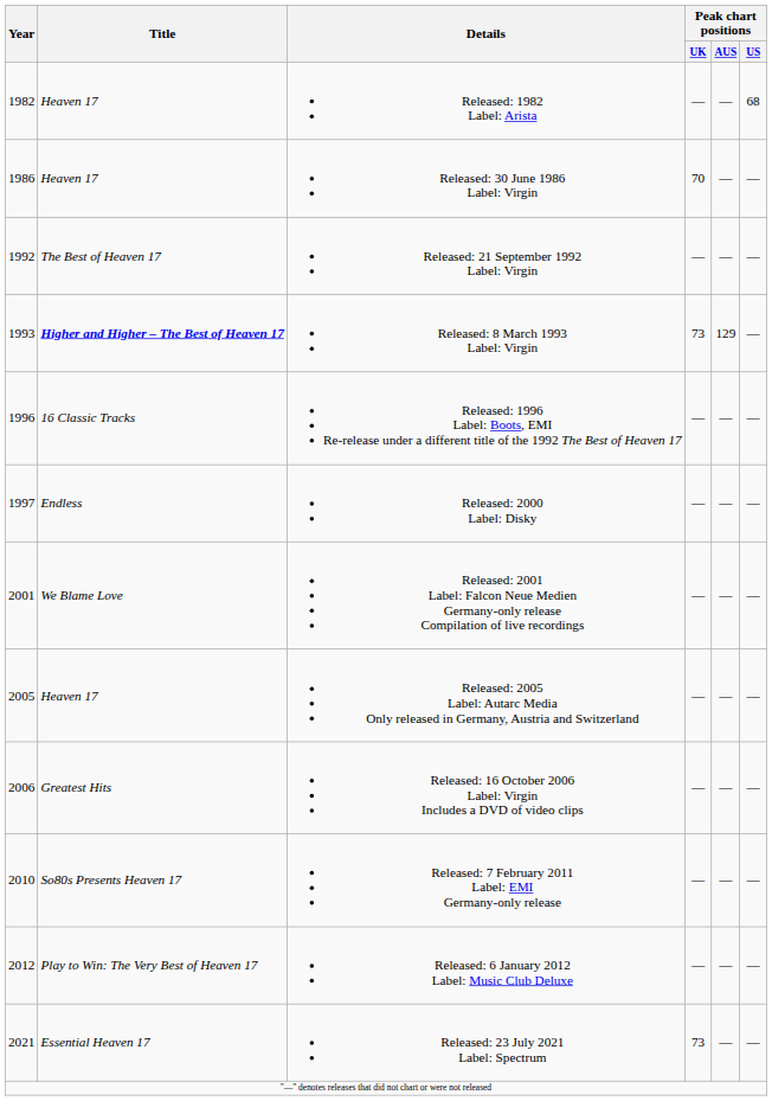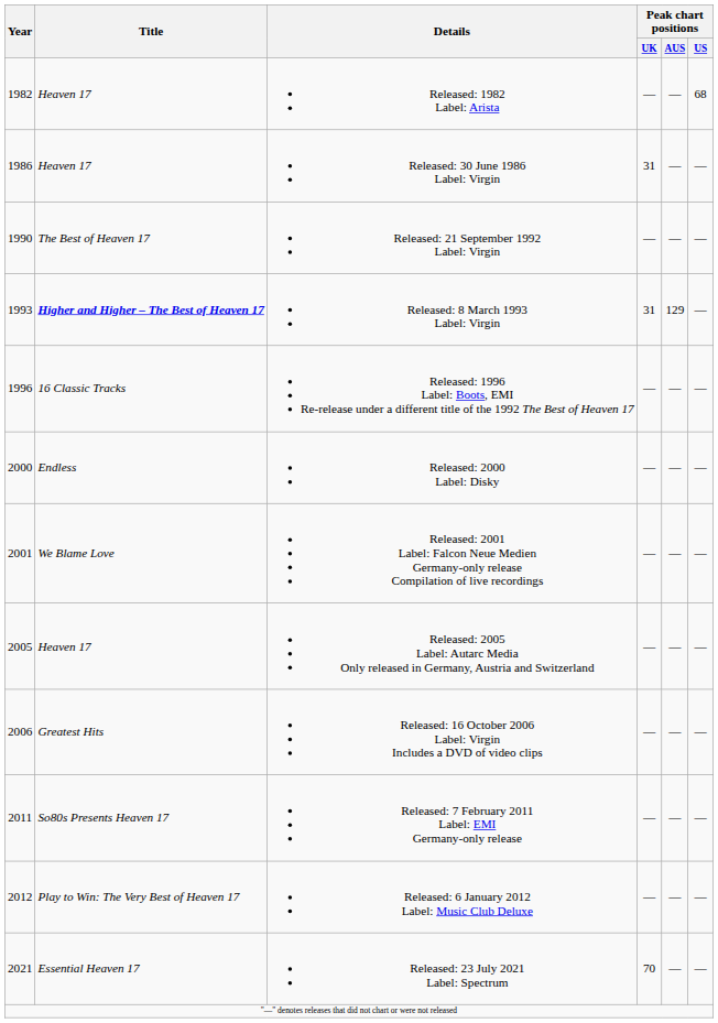Released: 30 June 1986 Label: Virgin | Peak chart positions / UK: 70 -> 31
Released: 21 September 1992 Label: Virgin | Year: 1992 -> 1990
Released: 8 March 1993 Label: Virgin | Peak chart positions / UK: 73 -> 31
Released: 2000 Label: Disky | Year: 1997 -> 2000
Released: 7 February 2011 Label: EMI Germany-only release | Year: 2010 -> 2011
Released: 23 July 2021 Label: Spectrum | Peak chart positions / UK: 73 -> 70
